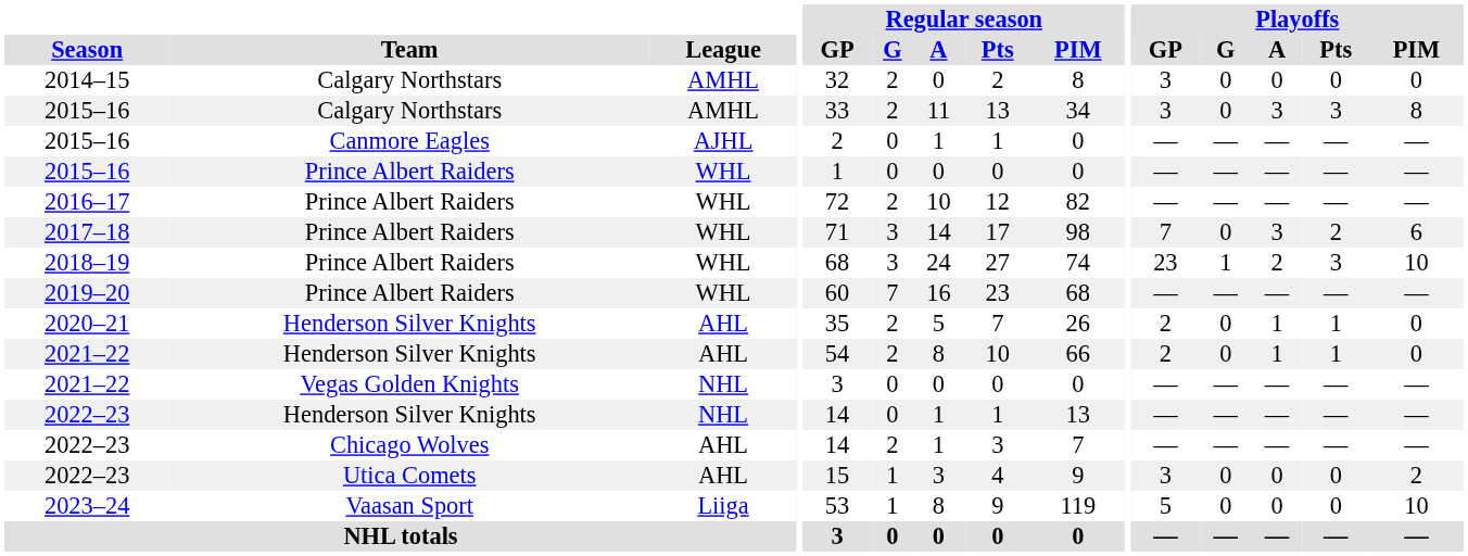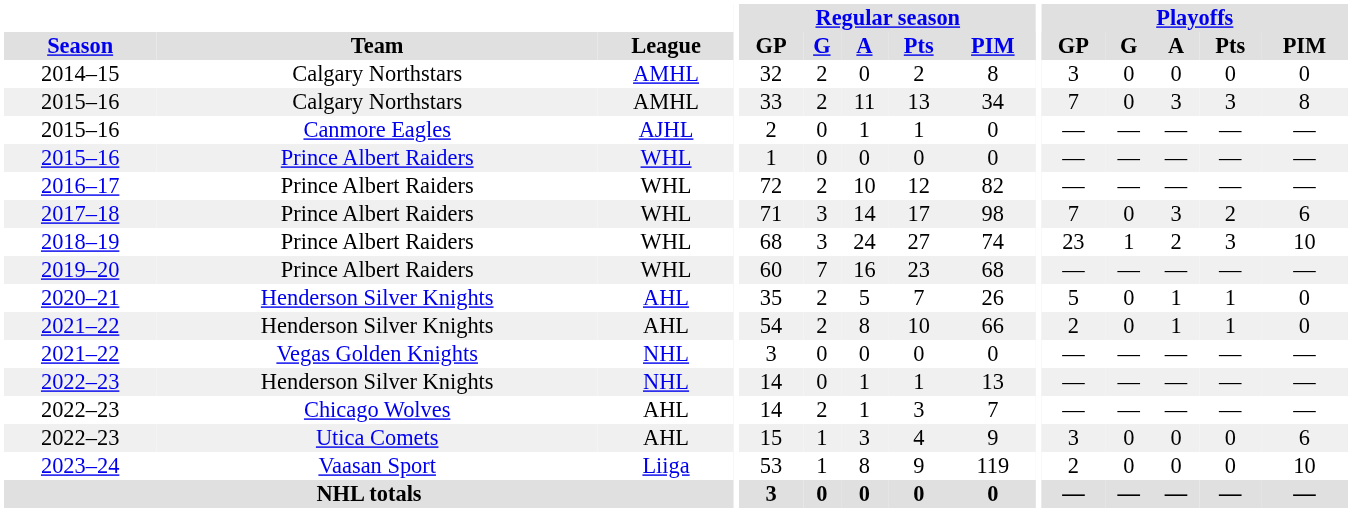2015–16 / Calgary Northstars | Playoffs / GP: 3 -> 7
2020–21 | Playoffs / GP: 2 -> 5
2022–23 / Utica Comets | Playoffs / PIM: 2 -> 6
2023–24 | Playoffs / GP: 5 -> 2
